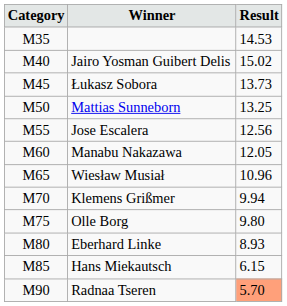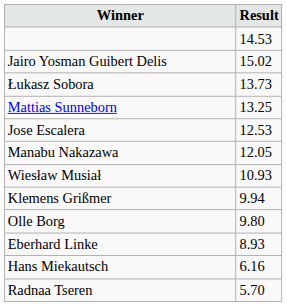- column: Category | M35 | M40 | M45 | M50 | M55 | M60 | M65 | M70 | M75 | M80 | M85 | M90
Jose Escalera | Result: 12.56 -> 12.53
Wiesław Musiał | Result: 10.96 -> 10.93
Hans Miekautsch | Result: 6.15 -> 6.16
Radnaa Tseren | Result: lightsalmon background -> no background
